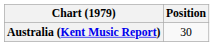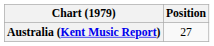Australia (Kent Music Report) | Position: 30 -> 27
